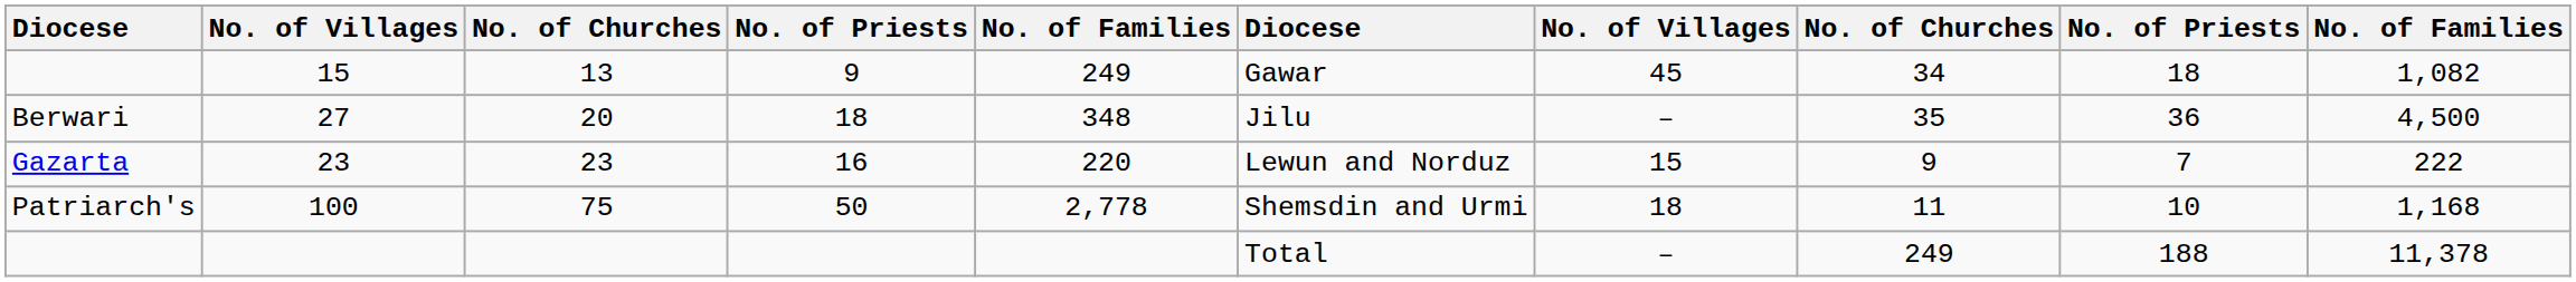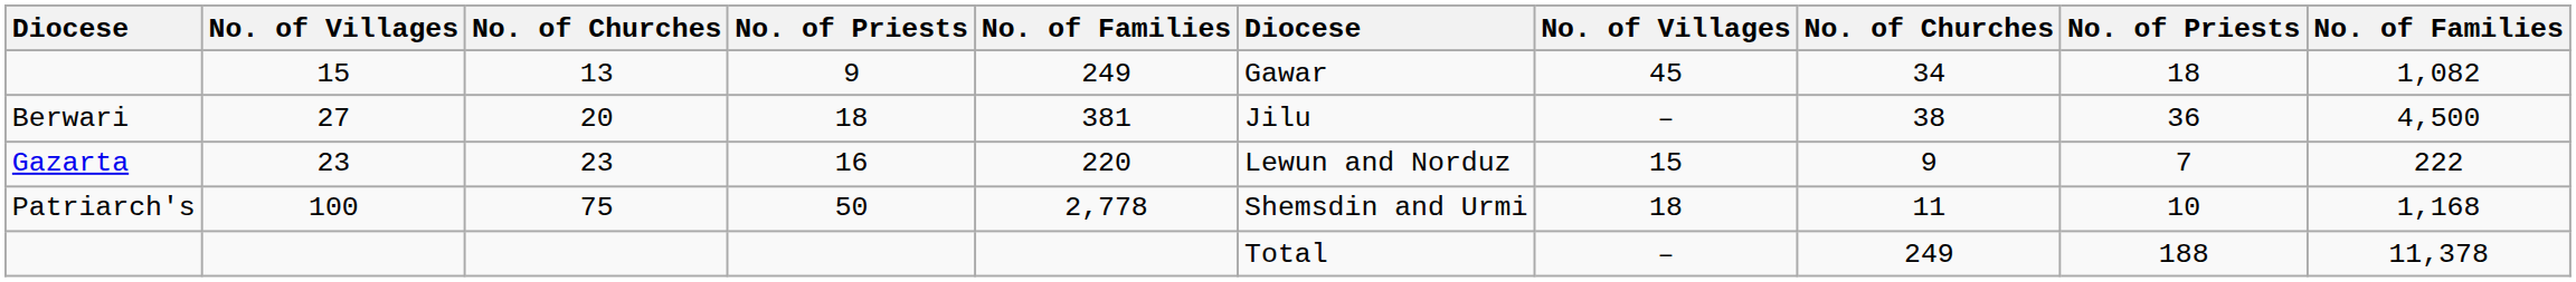27 | column 5: 348 -> 381
27 | column 8: 35 -> 38
